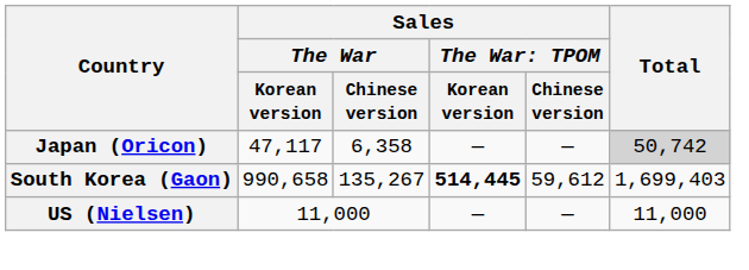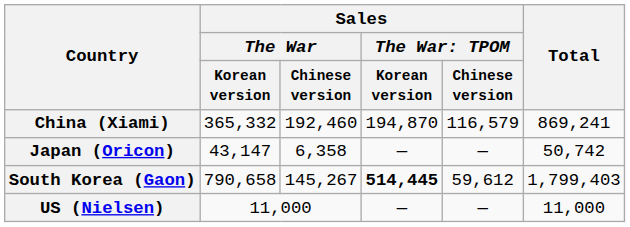+ row: China (Xiami) | 365,332 | 192,460 | 194,870 | 116,579 | 869,241
Japan (Oricon) | Sales / The War / Korean version: 47,117 -> 43,147
Japan (Oricon) | Total: lightgrey background -> no background
South Korea (Gaon) | Sales / The War / Korean version: 990,658 -> 790,658
South Korea (Gaon) | Sales / The War / Chinese version: 135,267 -> 145,267
South Korea (Gaon) | Total: 1,699,403 -> 1,799,403
